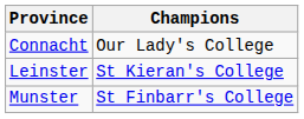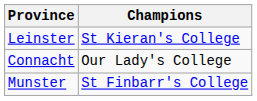rows swapped: Connacht <-> Leinster
